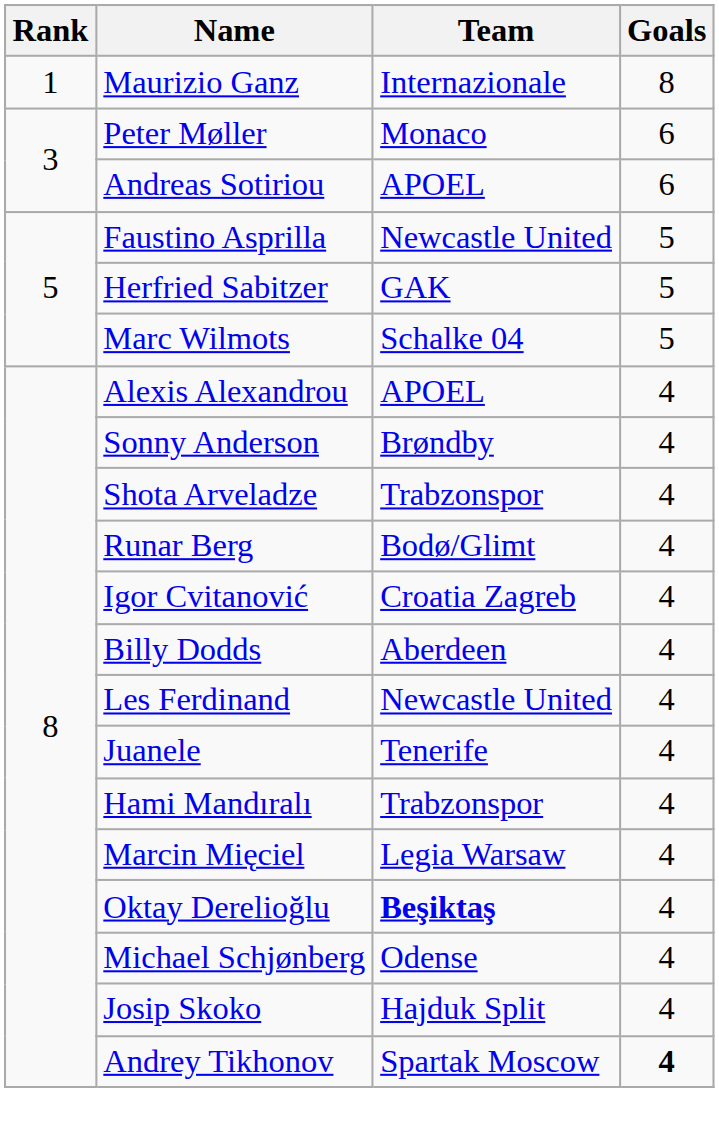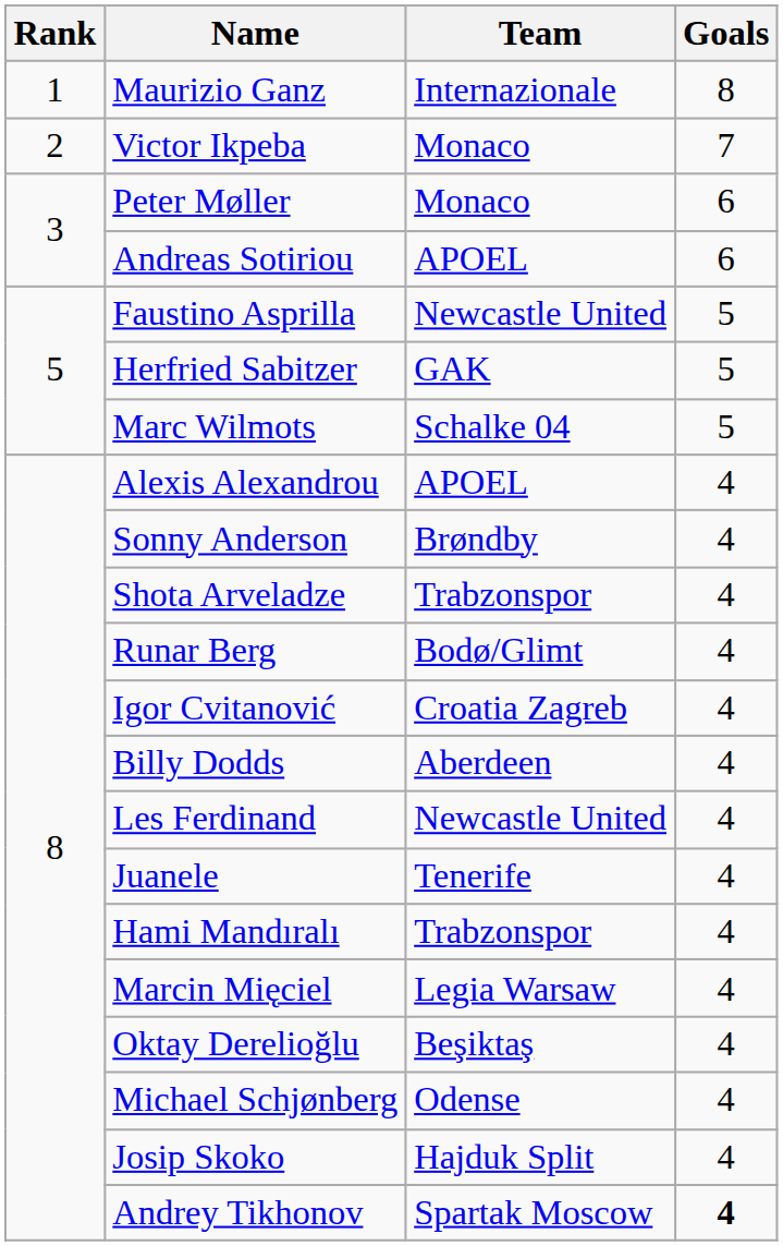+ row: 2 | Victor Ikpeba | Monaco | 7
Oktay Derelioğlu | Team: bold -> normal
